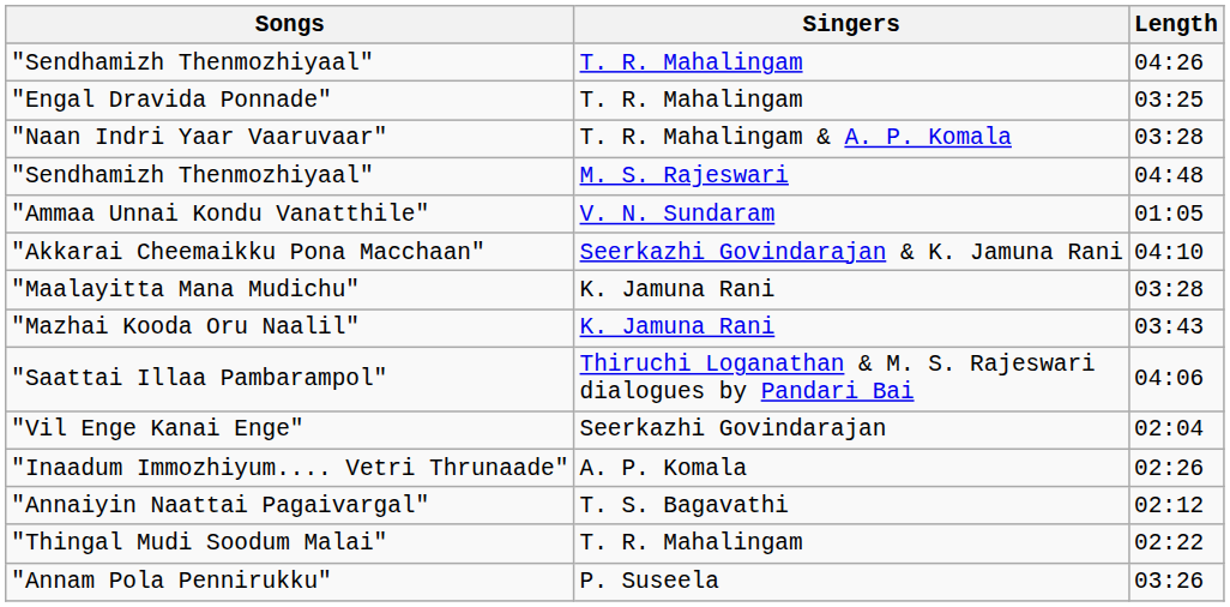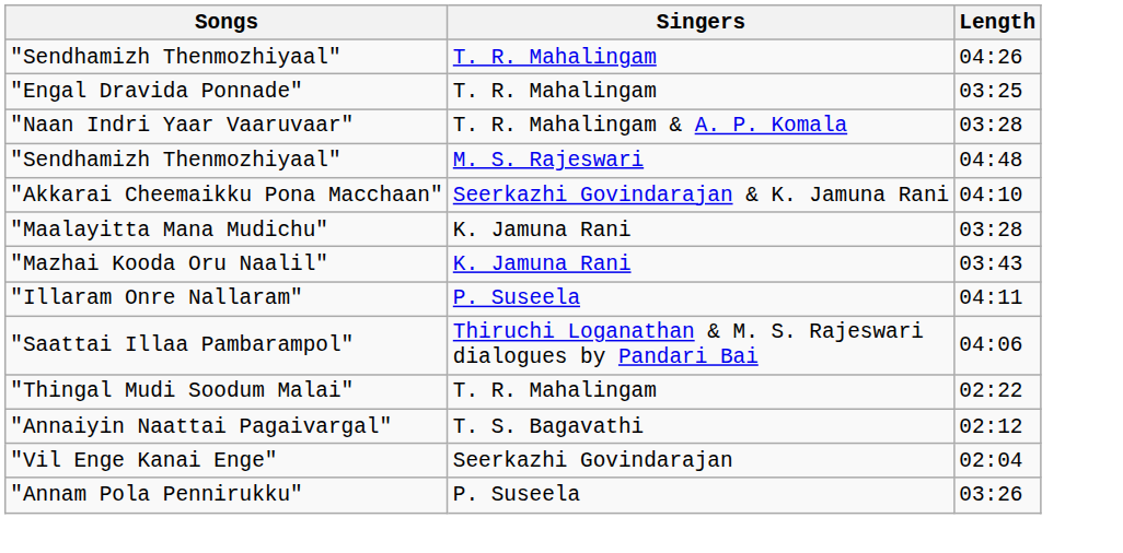- row: "Ammaa Unnai Kondu Vanatthile" | V. N. Sundaram | 01:05
+ row: "Illaram Onre Nallaram" | P. Suseela | 04:11
rows swapped: "Thingal Mudi Soodum Malai" <-> "Vil Enge Kanai Enge"
- row: "Inaadum Immozhiyum.... Vetri Thrunaade" | A. P. Komala | 02:26
